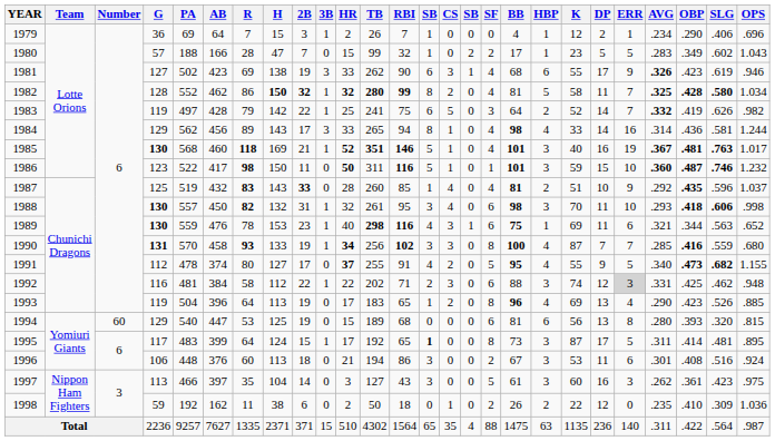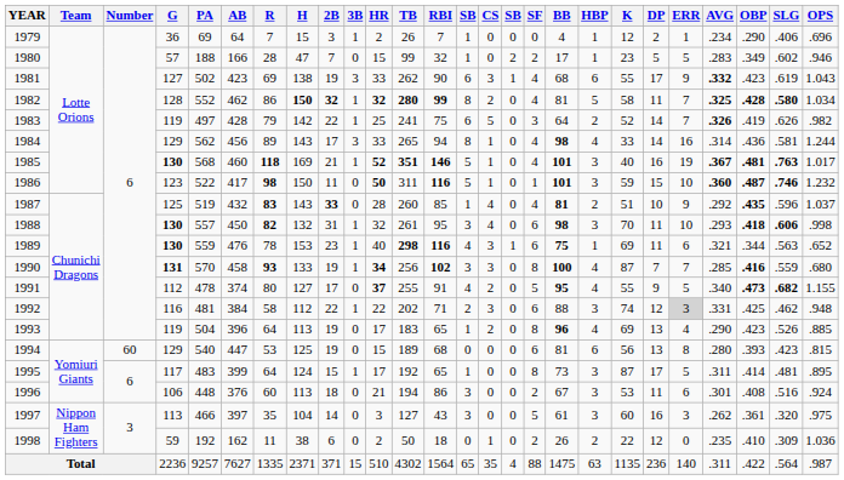1980 | OPS: 1.043 -> .946
1981 | AVG: .326 -> .332
1981 | OPS: .946 -> 1.043
1983 | AVG: .332 -> .326
1994 | SLG: .320 -> .423
1995 | column 14: bold -> normal
1997 | SLG: .423 -> .320
